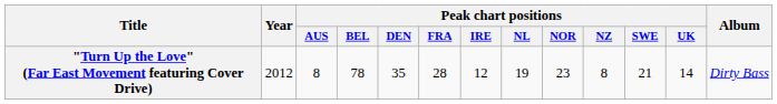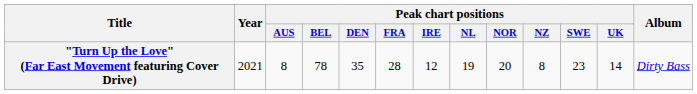"Turn Up the Love" (Far East Movement featuring Cover Drive) | Year: 2012 -> 2021
"Turn Up the Love" (Far East Movement featuring Cover Drive) | Peak chart positions / NOR: 23 -> 20
"Turn Up the Love" (Far East Movement featuring Cover Drive) | Peak chart positions / SWE: 21 -> 23
